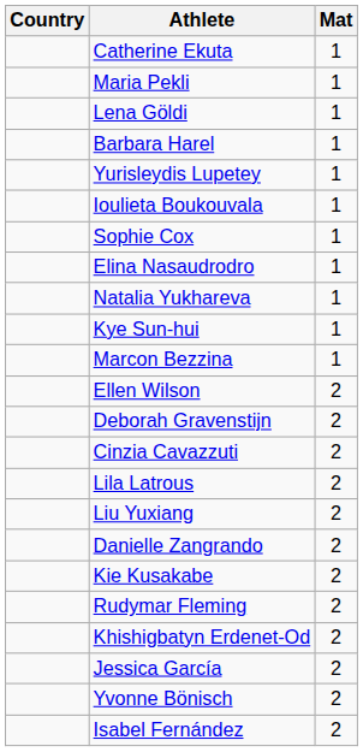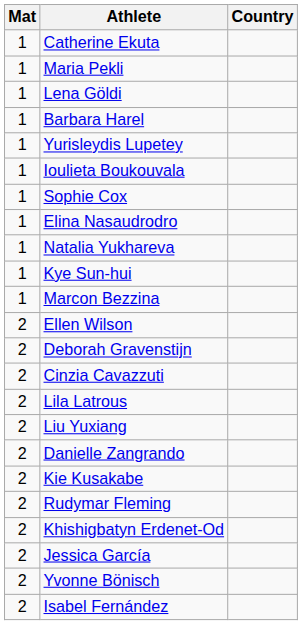columns swapped: Mat <-> Country
